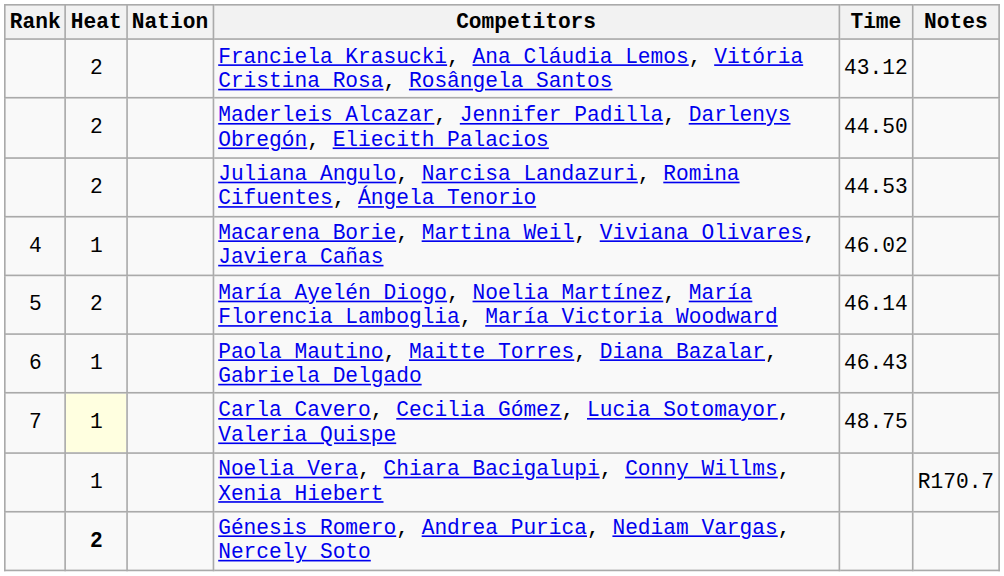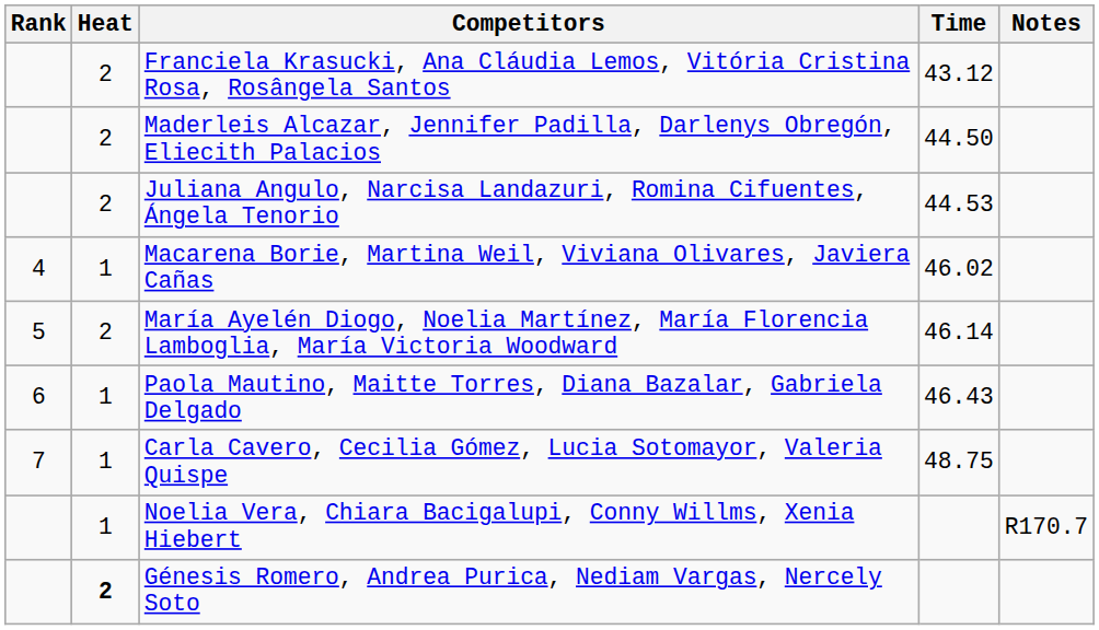- column: Nation
Carla Cavero, Cecilia Gómez, Lucia Sotomayor, Valeria Quispe | Heat: lightyellow background -> no background
